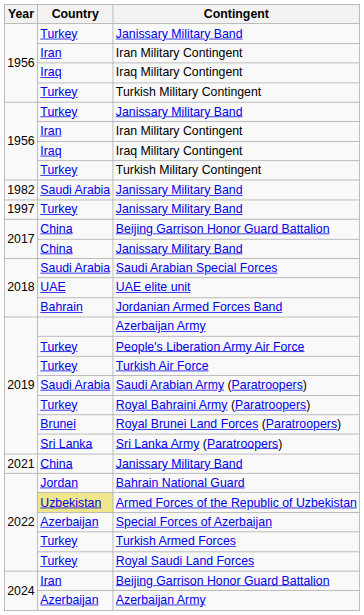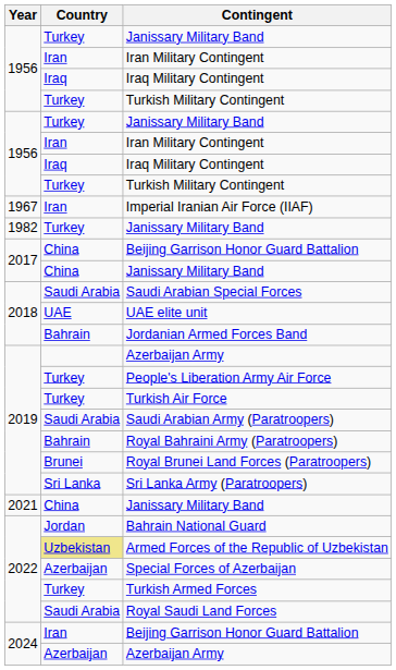+ row: 1967 | Iran | Imperial Iranian Air Force (IIAF)
1982 / Janissary Military Band | Country: Saudi Arabia -> Turkey
- row: 1997 | Turkey | Janissary Military Band
Royal Bahraini Army (Paratroopers) | Country: Turkey -> Bahrain
Royal Saudi Land Forces | Country: Turkey -> Saudi Arabia
